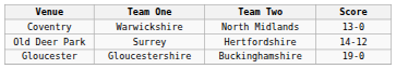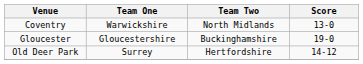rows swapped: Old Deer Park <-> Gloucester
